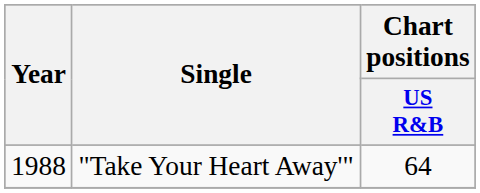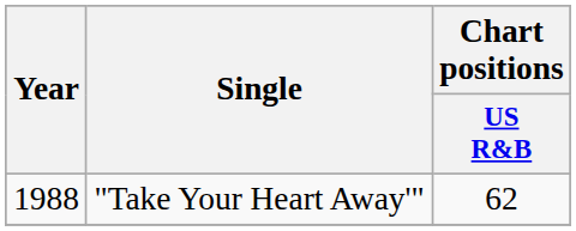"Take Your Heart Away'" | Chart positions / US R&B: 64 -> 62
